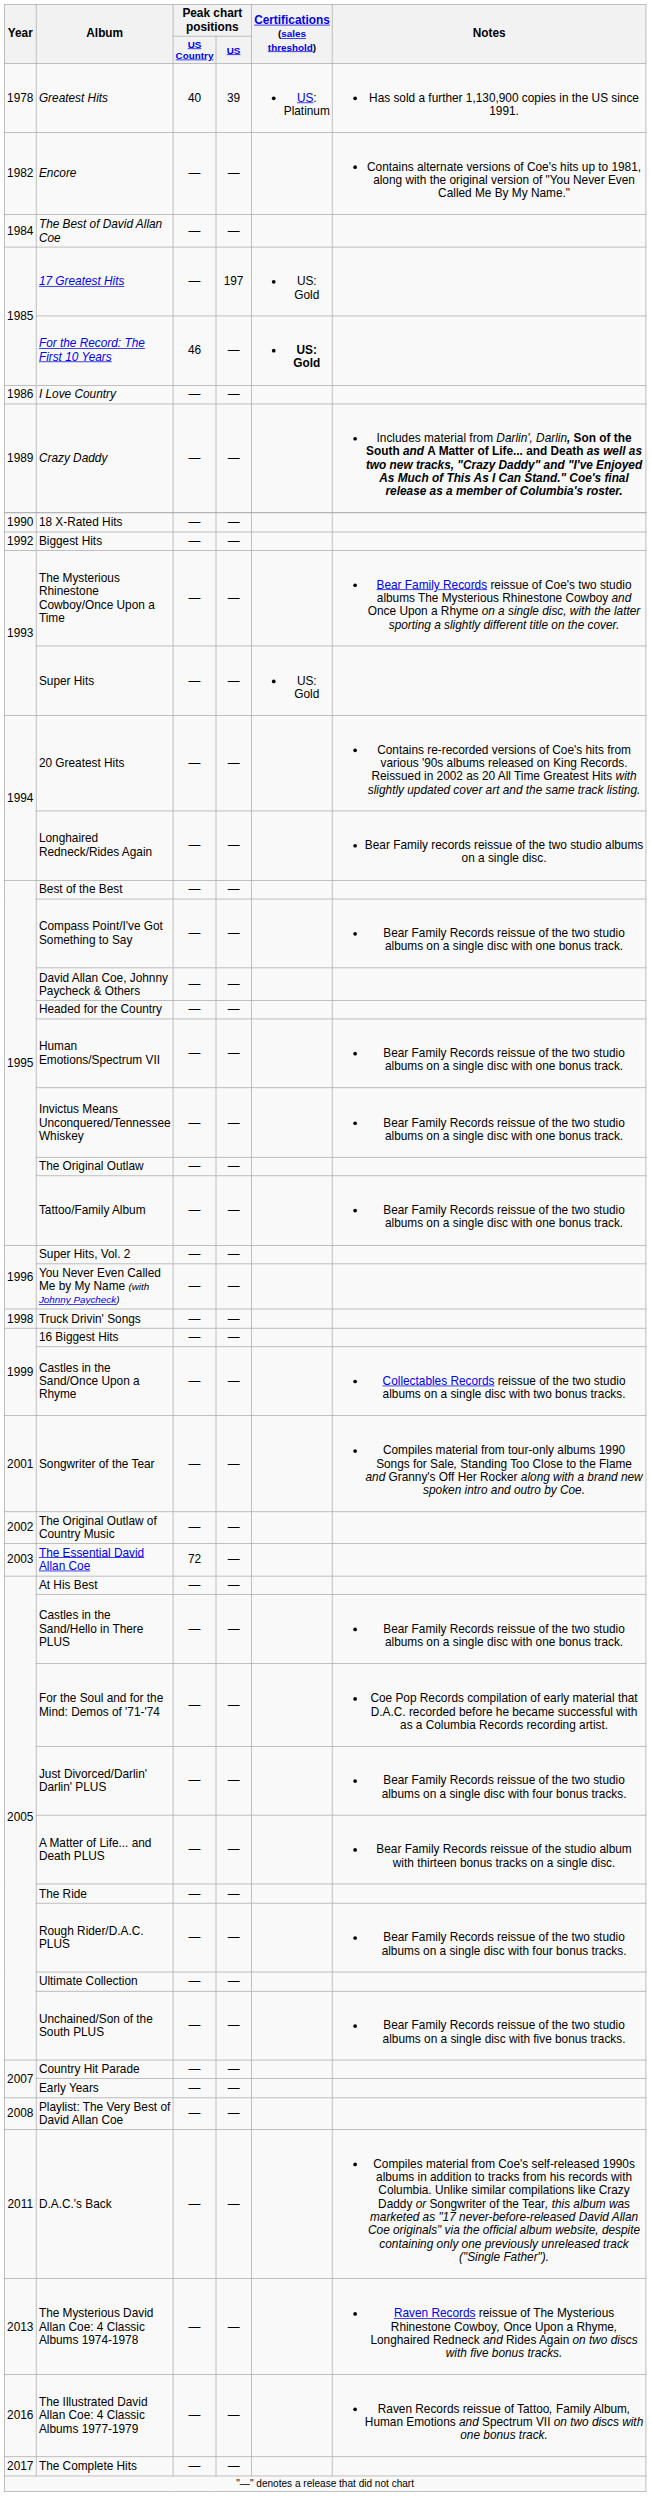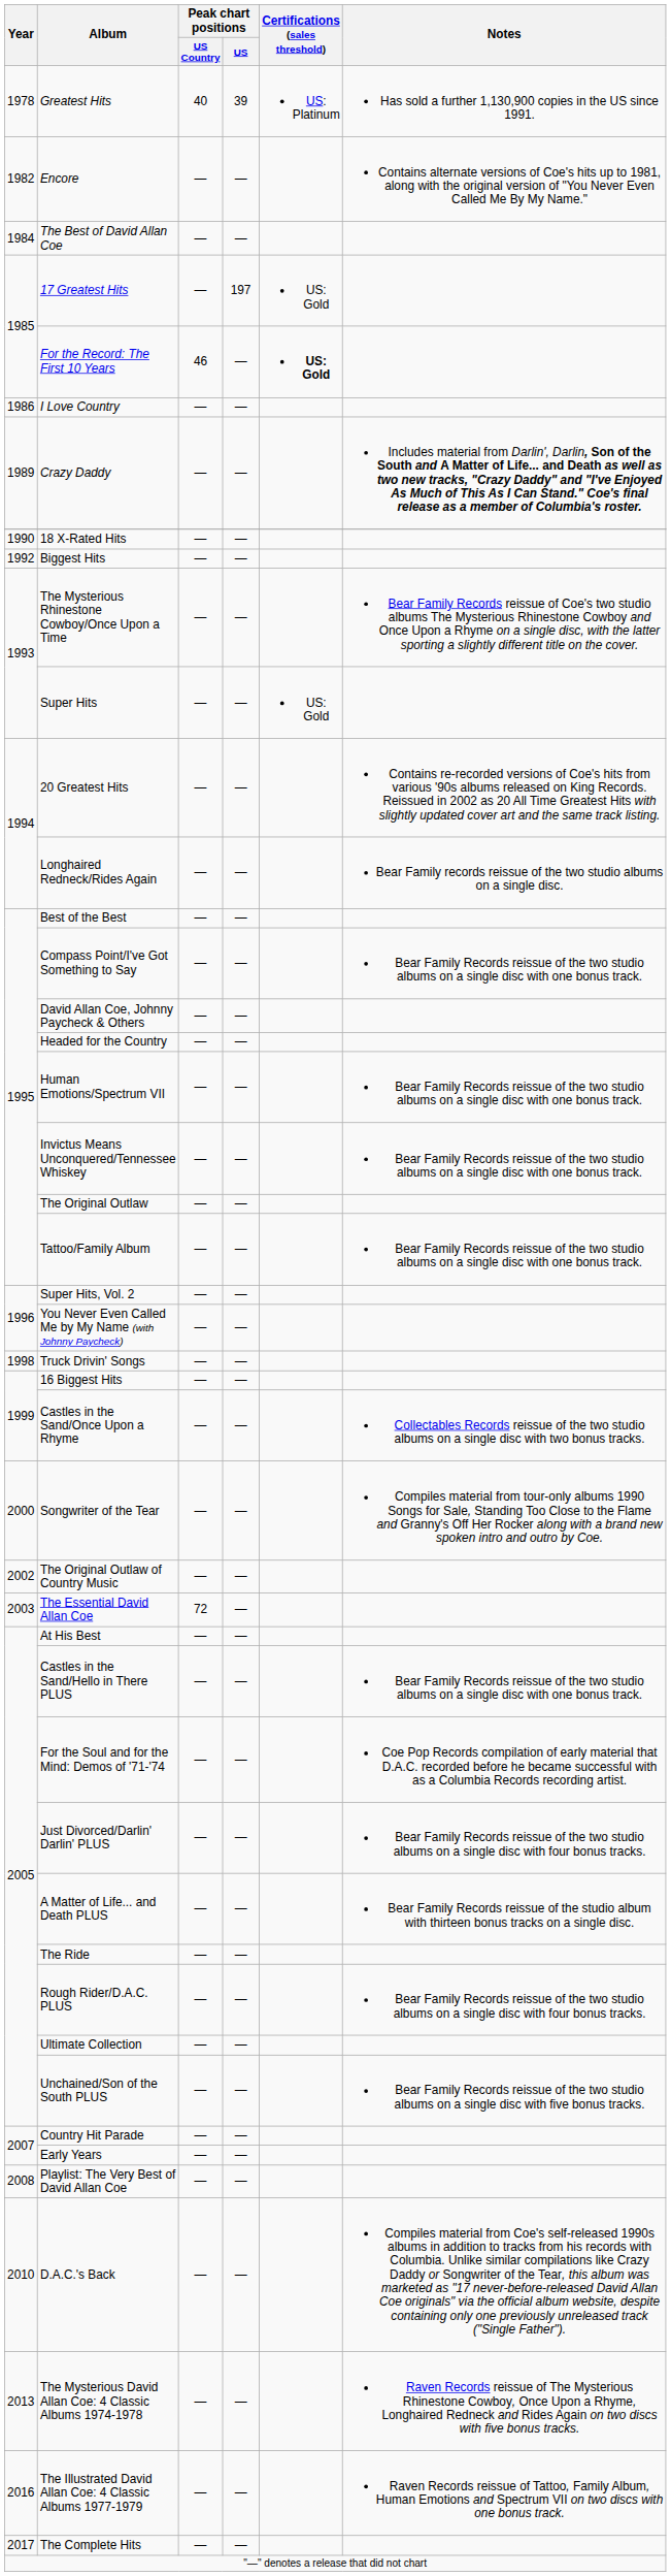Songwriter of the Tear | Year: 2001 -> 2000
D.A.C.'s Back | Year: 2011 -> 2010
